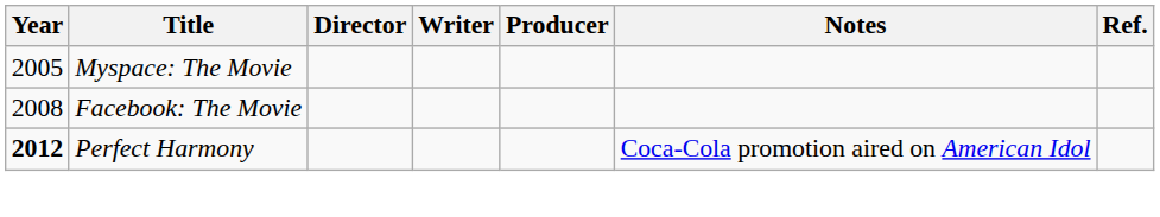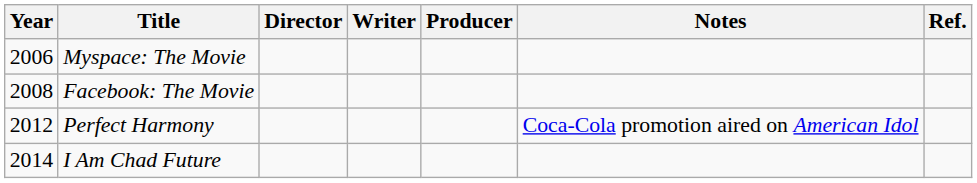Myspace: The Movie | Year: 2005 -> 2006
Perfect Harmony | Year: bold -> normal
+ row: 2014 | I Am Chad Future
